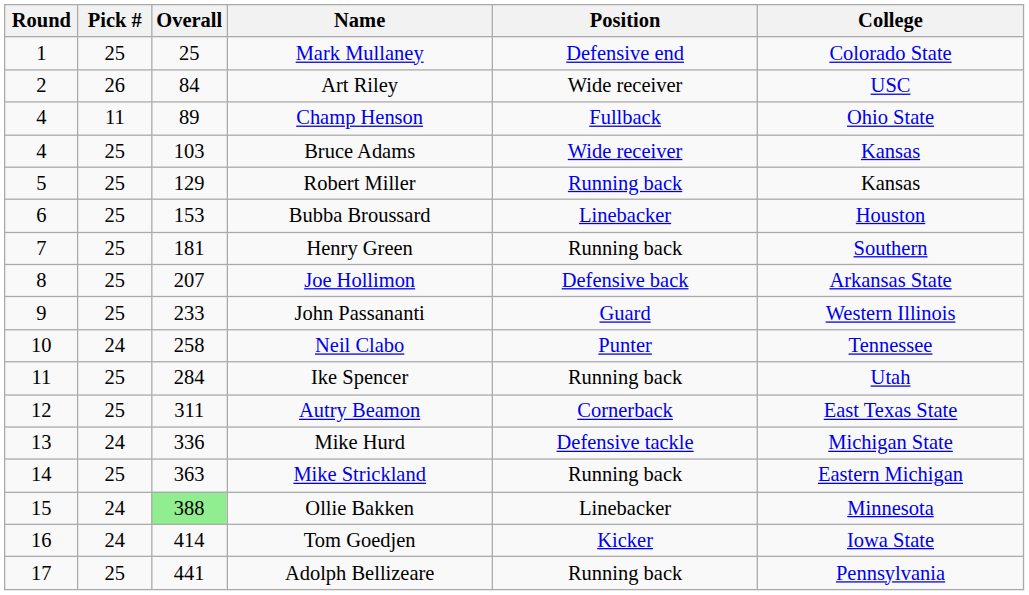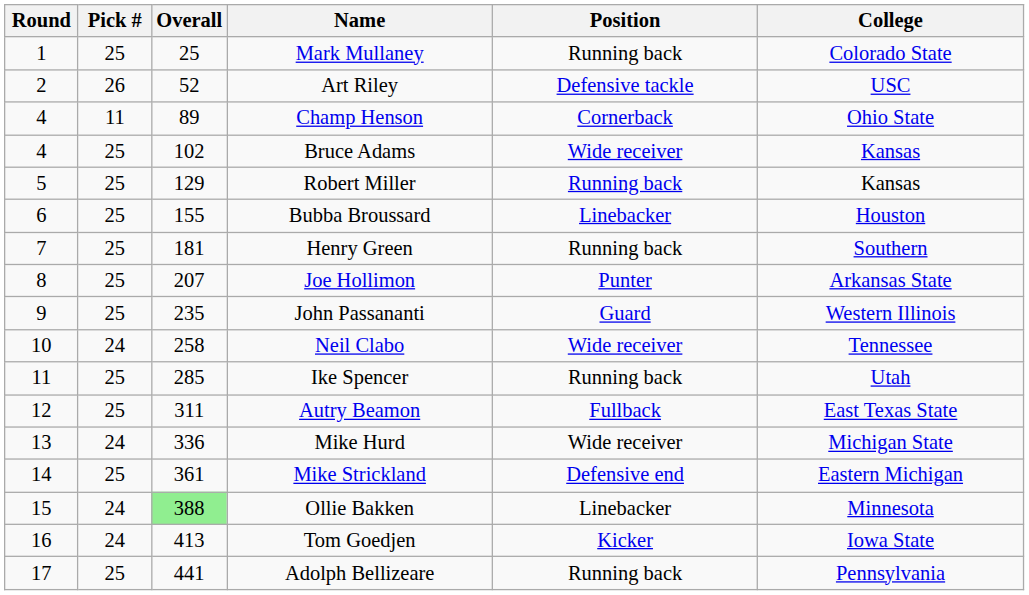Mark Mullaney | Position: Defensive end -> Running back
Art Riley | Overall: 84 -> 52
Art Riley | Position: Wide receiver -> Defensive tackle
Champ Henson | Position: Fullback -> Cornerback
Bruce Adams | Overall: 103 -> 102
Bubba Broussard | Overall: 153 -> 155
Joe Hollimon | Position: Defensive back -> Punter
John Passananti | Overall: 233 -> 235
Neil Clabo | Position: Punter -> Wide receiver
Ike Spencer | Overall: 284 -> 285
Autry Beamon | Position: Cornerback -> Fullback
Mike Hurd | Position: Defensive tackle -> Wide receiver
Mike Strickland | Overall: 363 -> 361
Mike Strickland | Position: Running back -> Defensive end
Tom Goedjen | Overall: 414 -> 413
